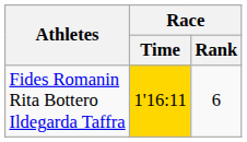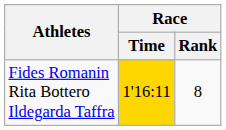Fides Romanin Rita Bottero Ildegarda Taffra | Race / Rank: 6 -> 8
